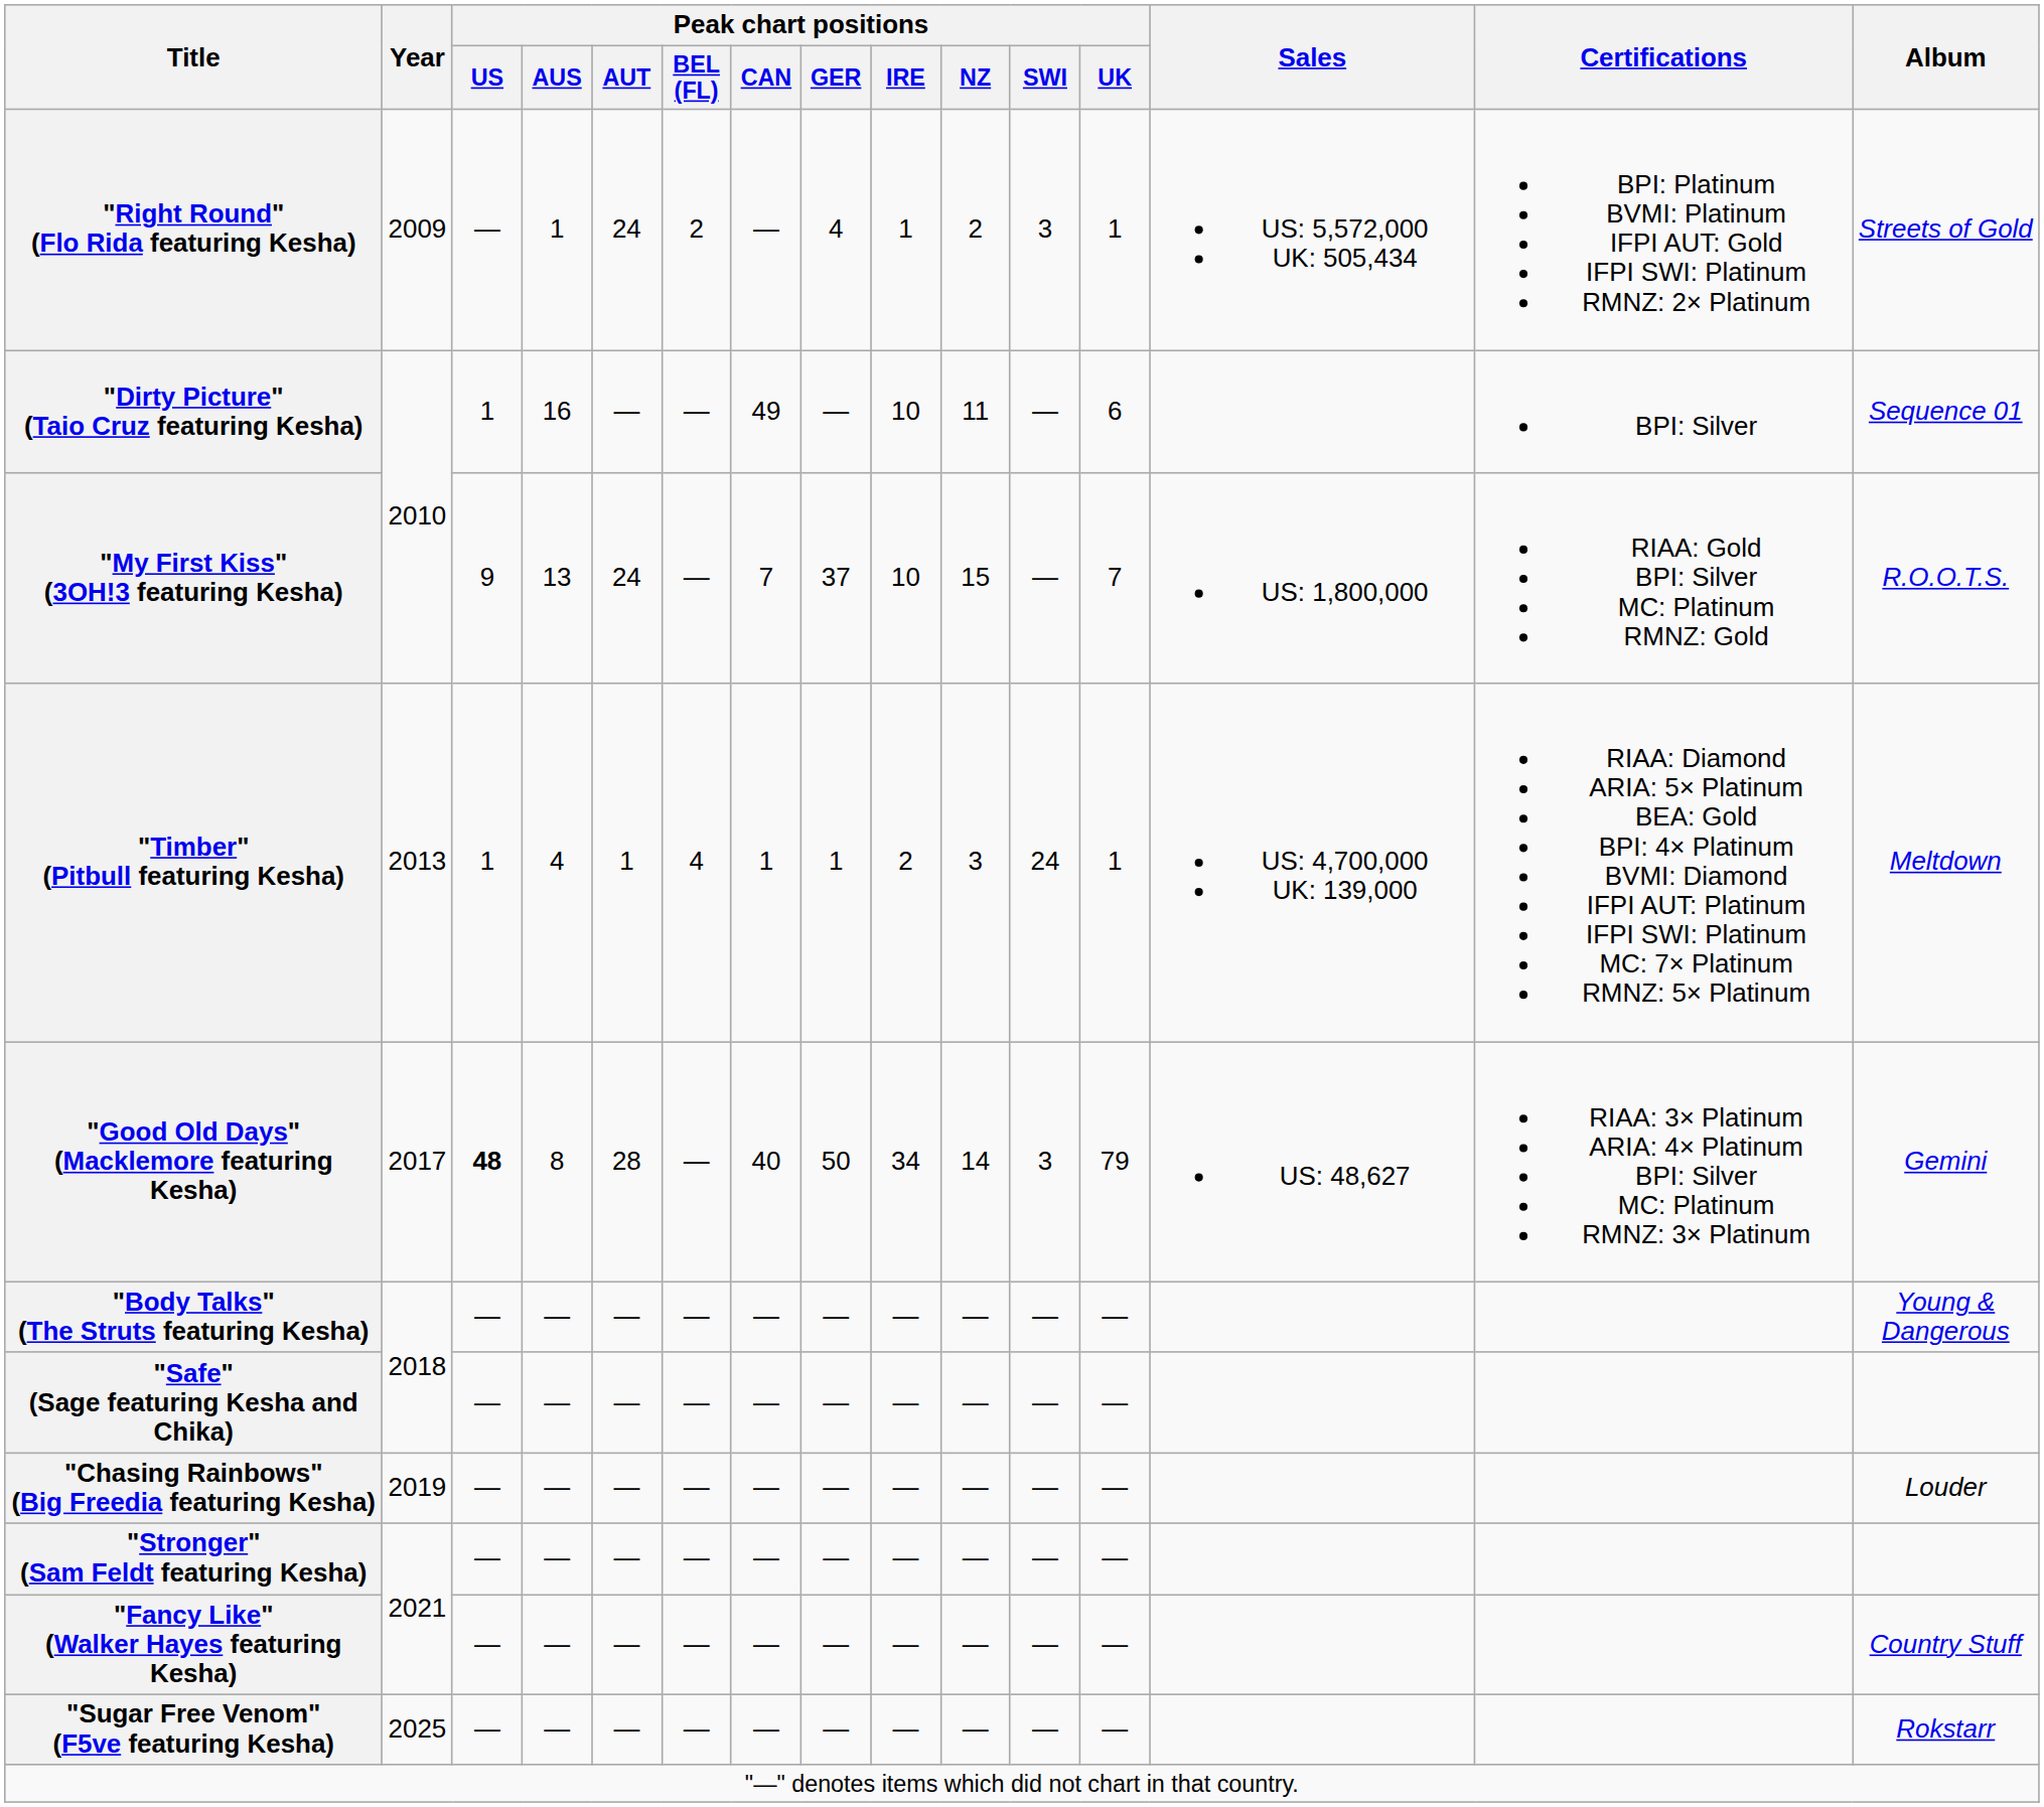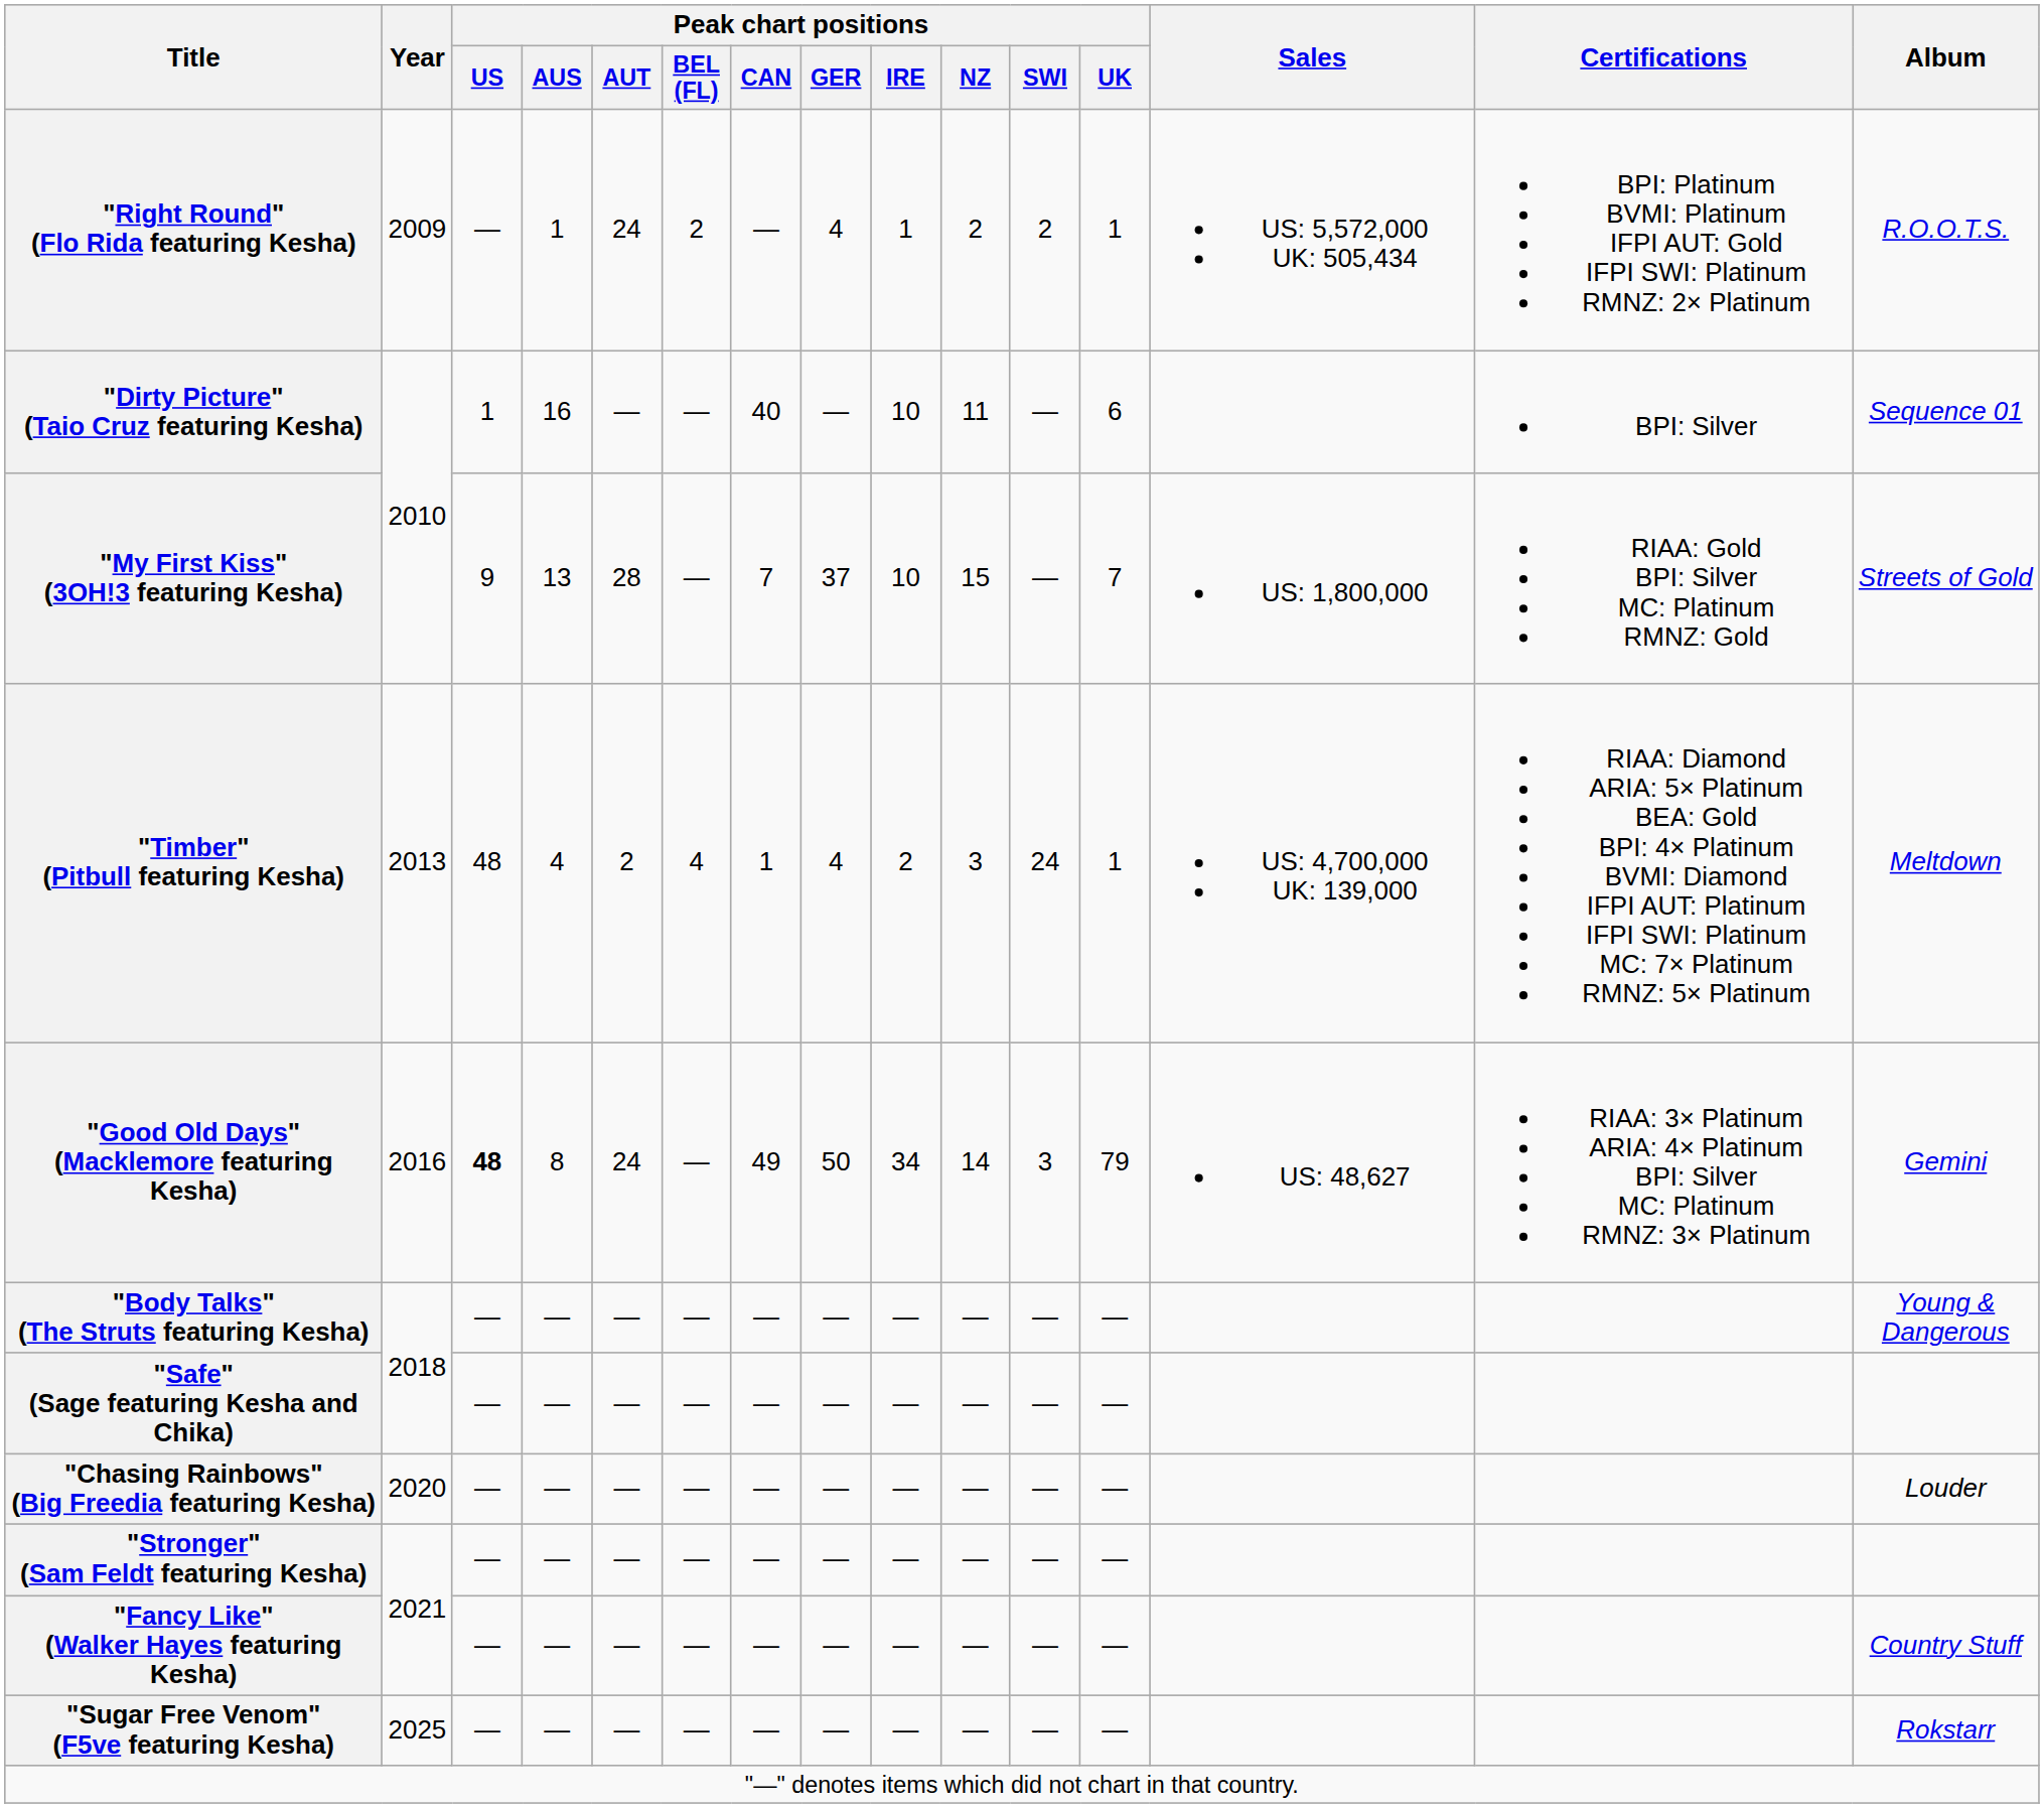"Right Round" (Flo Rida featuring Kesha) | Peak chart positions / SWI: 3 -> 2
"Right Round" (Flo Rida featuring Kesha) | Album: Streets of Gold -> R.O.O.T.S.
"Dirty Picture" (Taio Cruz featuring Kesha) | Peak chart positions / CAN: 49 -> 40
"My First Kiss" (3OH!3 featuring Kesha) | Peak chart positions / AUT: 24 -> 28
"My First Kiss" (3OH!3 featuring Kesha) | Album: R.O.O.T.S. -> Streets of Gold
"Timber" (Pitbull featuring Kesha) | Peak chart positions / US: 1 -> 48
"Timber" (Pitbull featuring Kesha) | Peak chart positions / AUT: 1 -> 2
"Timber" (Pitbull featuring Kesha) | Peak chart positions / GER: 1 -> 4
"Good Old Days" (Macklemore featuring Kesha) | Year: 2017 -> 2016
"Good Old Days" (Macklemore featuring Kesha) | Peak chart positions / AUT: 28 -> 24
"Good Old Days" (Macklemore featuring Kesha) | Peak chart positions / CAN: 40 -> 49
"Chasing Rainbows" (Big Freedia featuring Kesha) | Year: 2019 -> 2020
